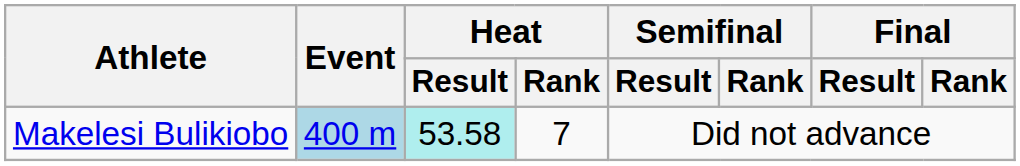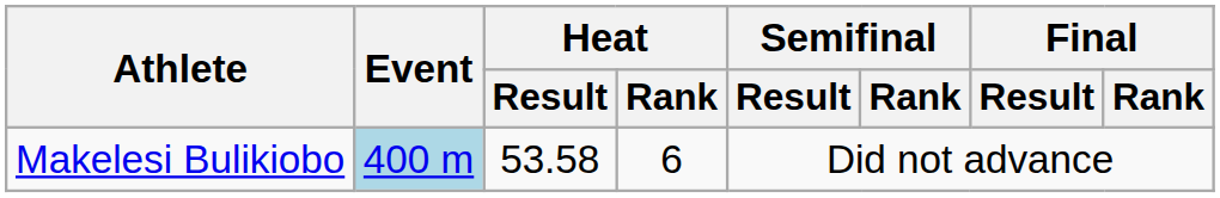Makelesi Bulikiobo | Heat / Result: paleturquoise background -> no background
Makelesi Bulikiobo | Heat / Rank: 7 -> 6
